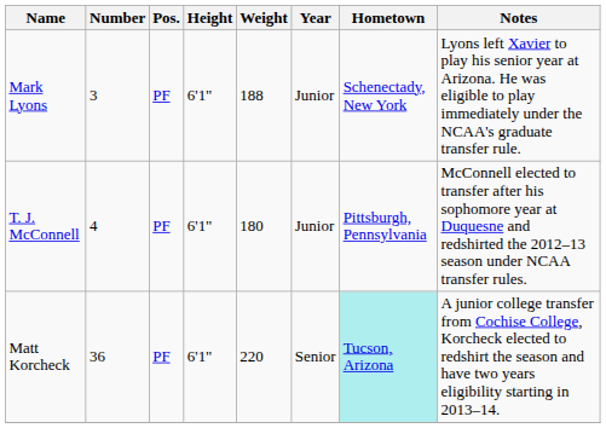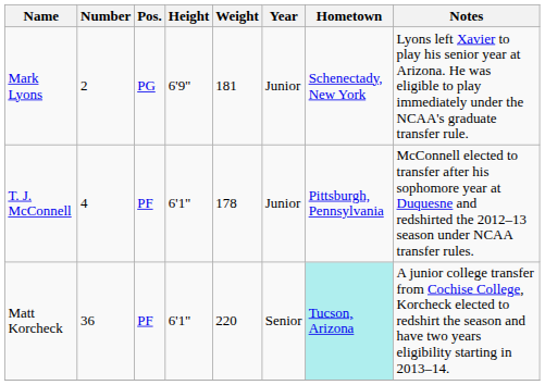Mark Lyons | Number: 3 -> 2
Mark Lyons | Pos.: PF -> PG
Mark Lyons | Height: 6'1" -> 6'9"
Mark Lyons | Weight: 188 -> 181
T. J. McConnell | Weight: 180 -> 178
